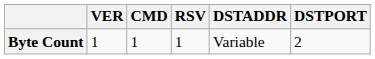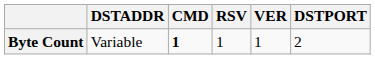columns swapped: VER <-> DSTADDR
Byte Count | CMD: normal -> bold
